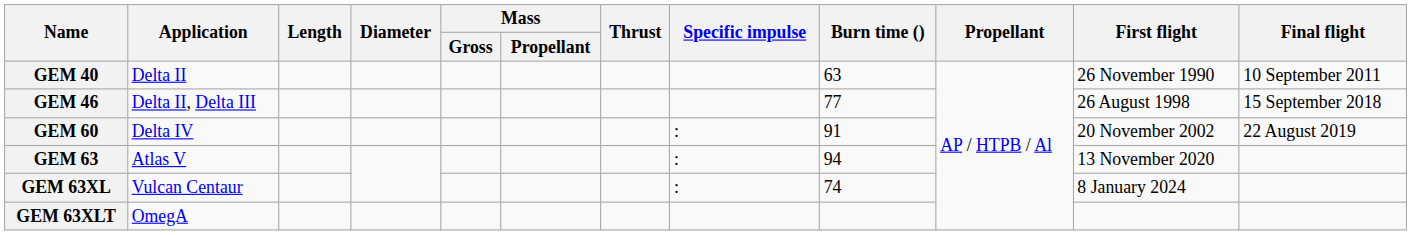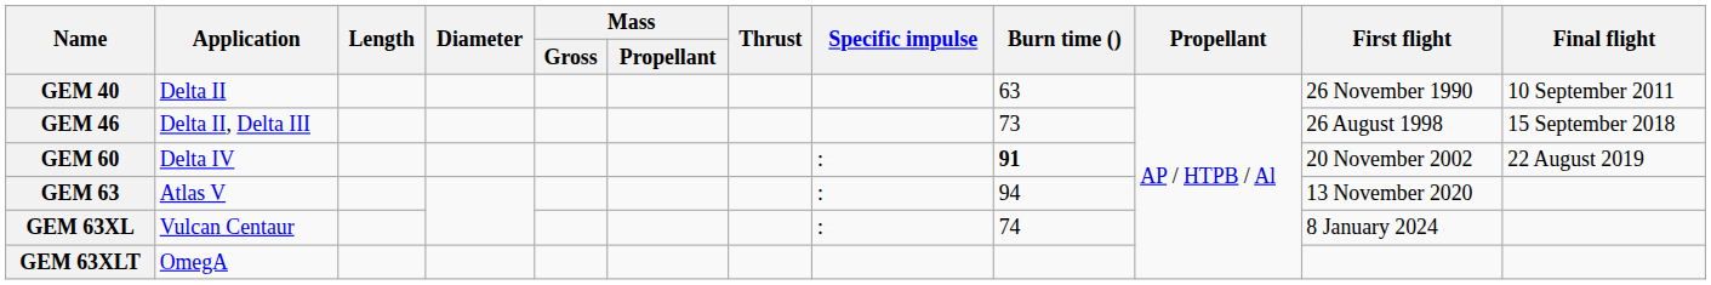GEM 46 | Burn time (): 77 -> 73
GEM 60 | Burn time (): normal -> bold
